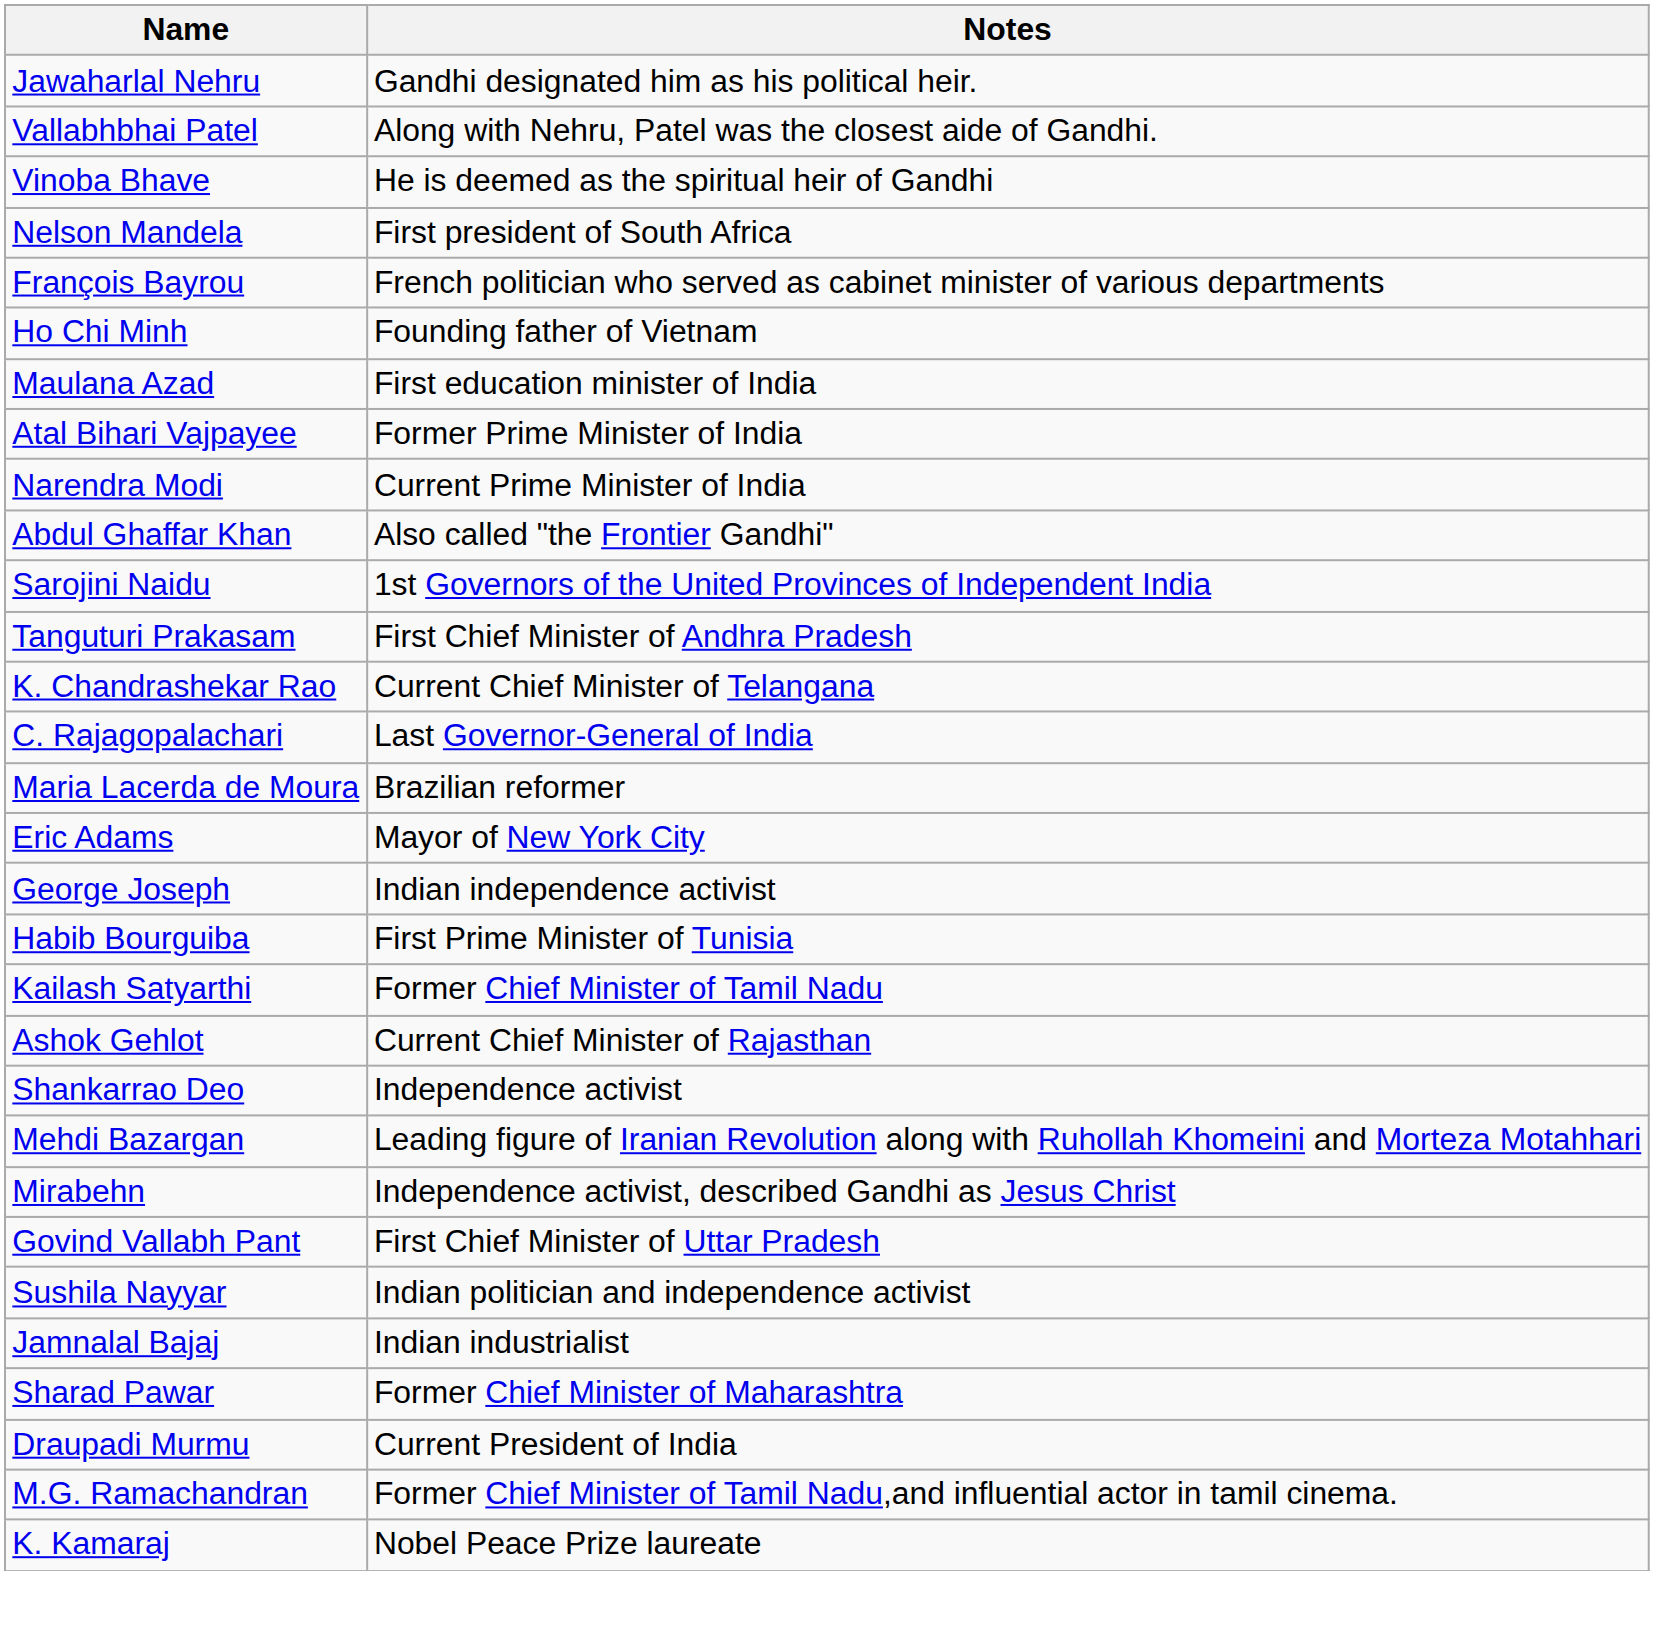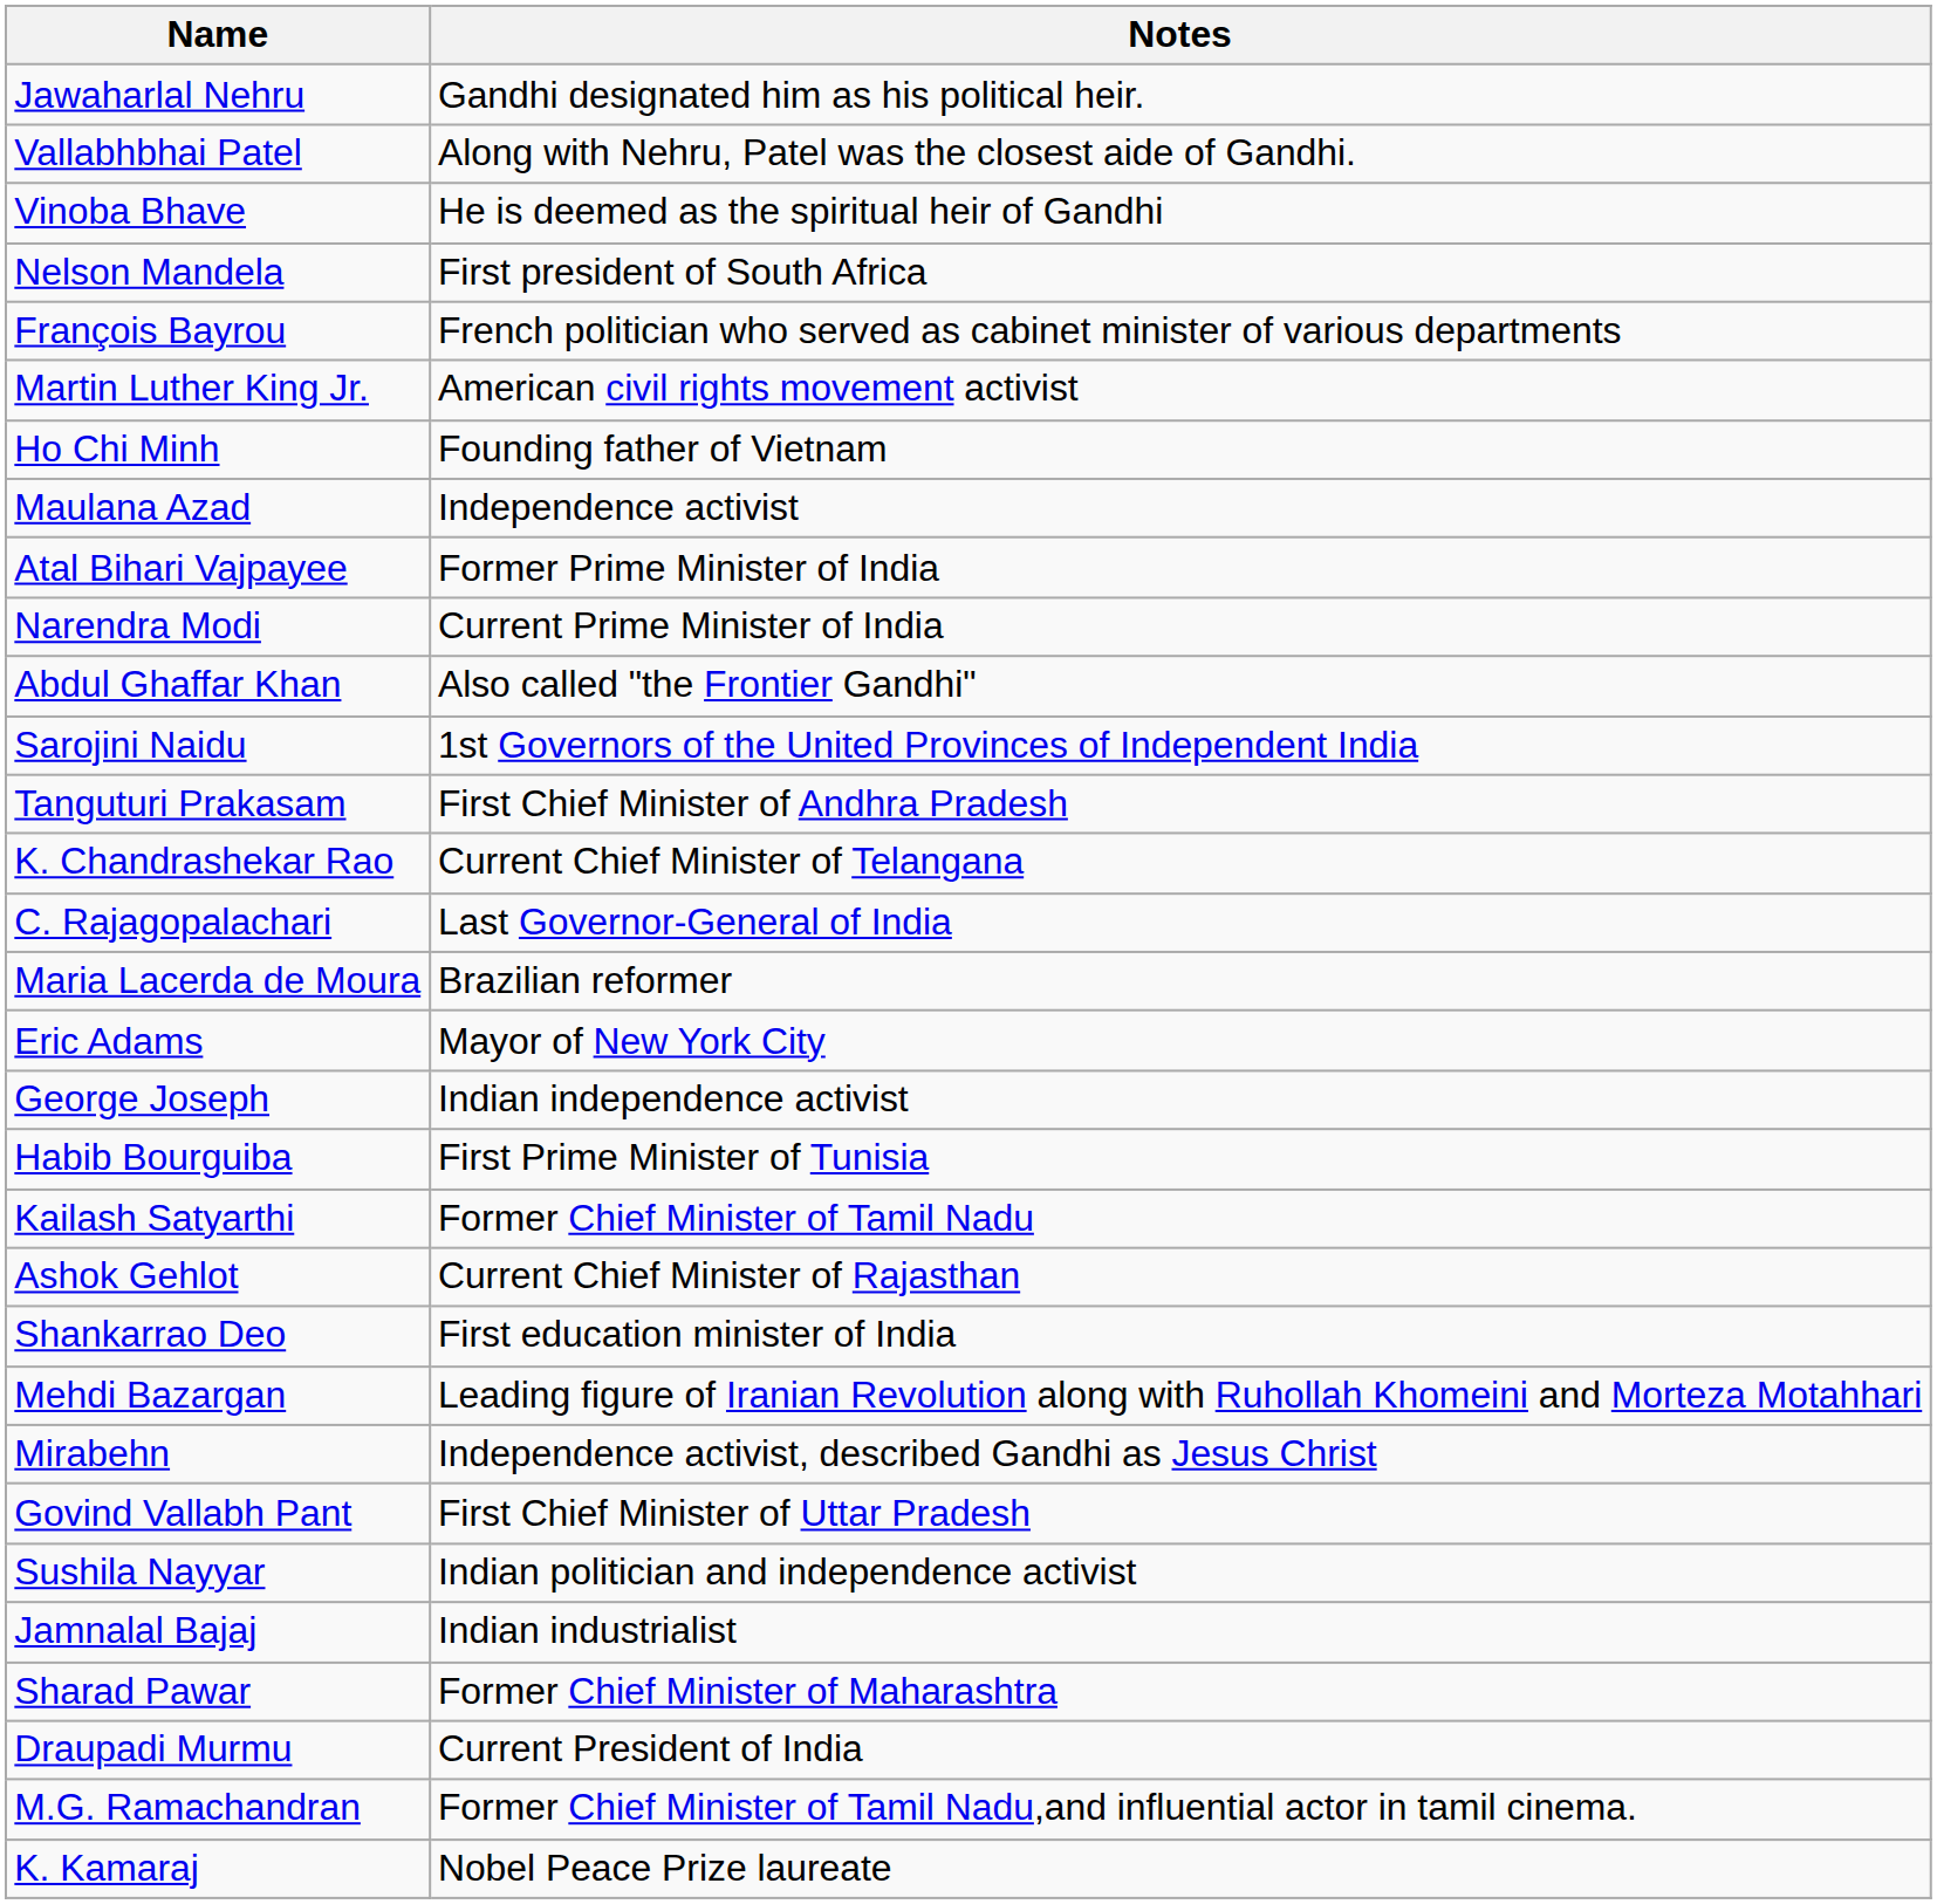+ row: Martin Luther King Jr. | American civil rights movement activist
Maulana Azad | Notes: First education minister of India -> Independence activist
Shankarrao Deo | Notes: Independence activist -> First education minister of India
